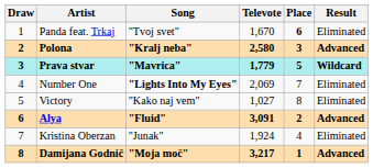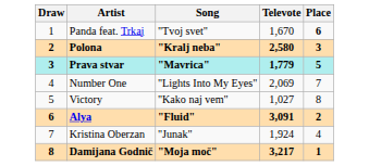- column: Result | Eliminated | Advanced | Wildcard | Eliminated | Eliminated | Advanced | Eliminated | Advanced
Number One | Song: bold -> normal
